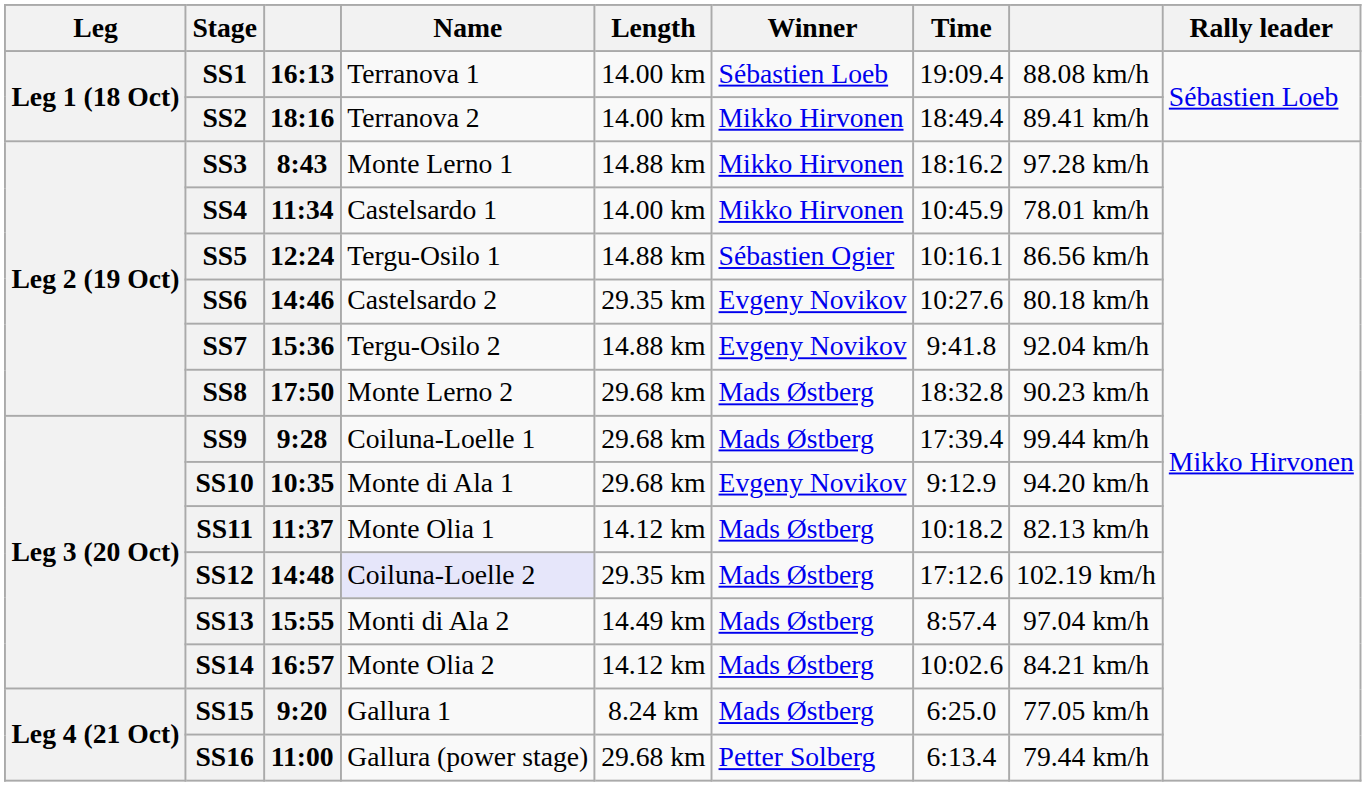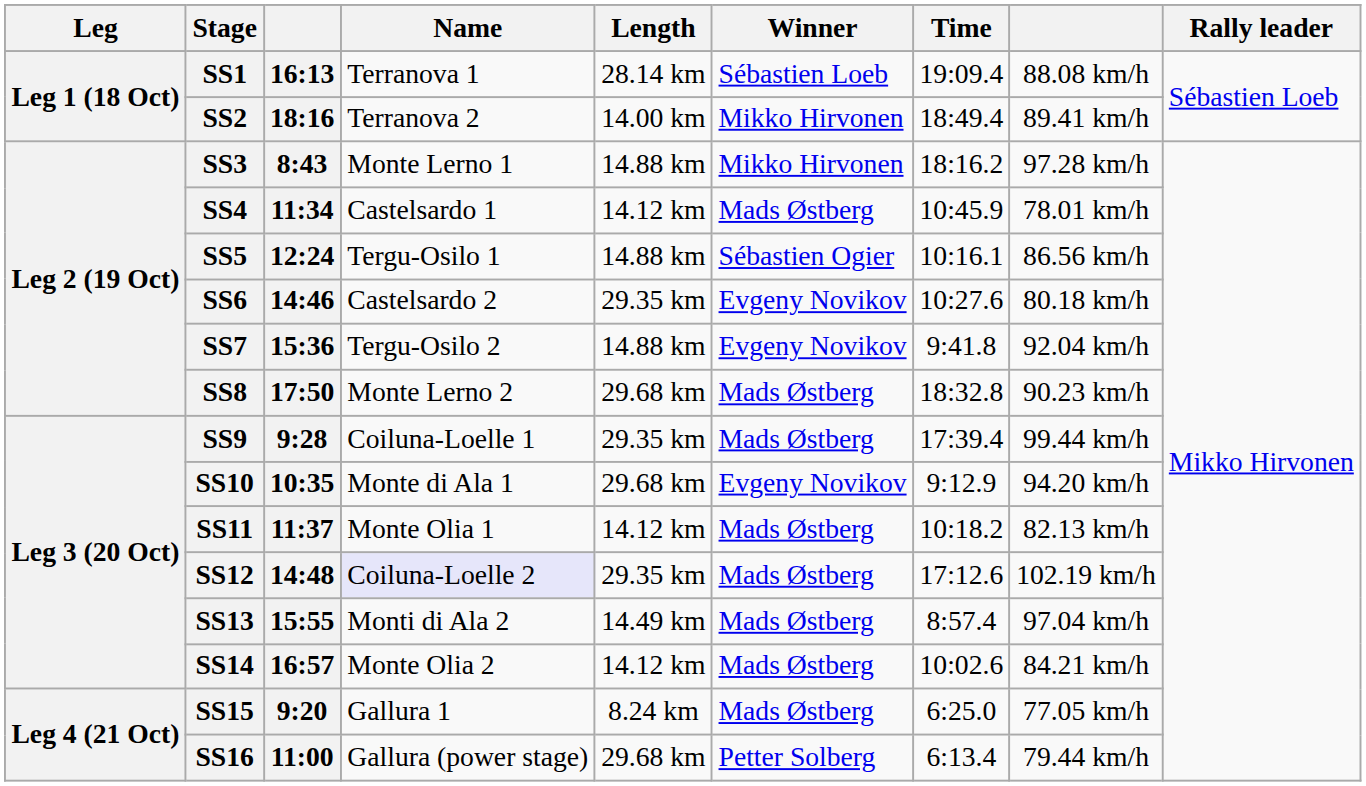SS1 | Length: 14.00 km -> 28.14 km
SS4 | Length: 14.00 km -> 14.12 km
SS4 | Winner: Mikko Hirvonen -> Mads Østberg
SS9 | Length: 29.68 km -> 29.35 km
